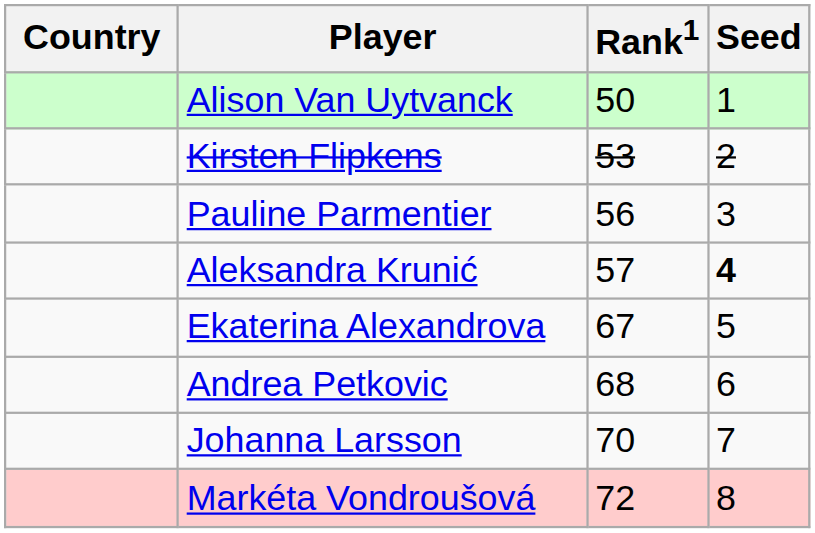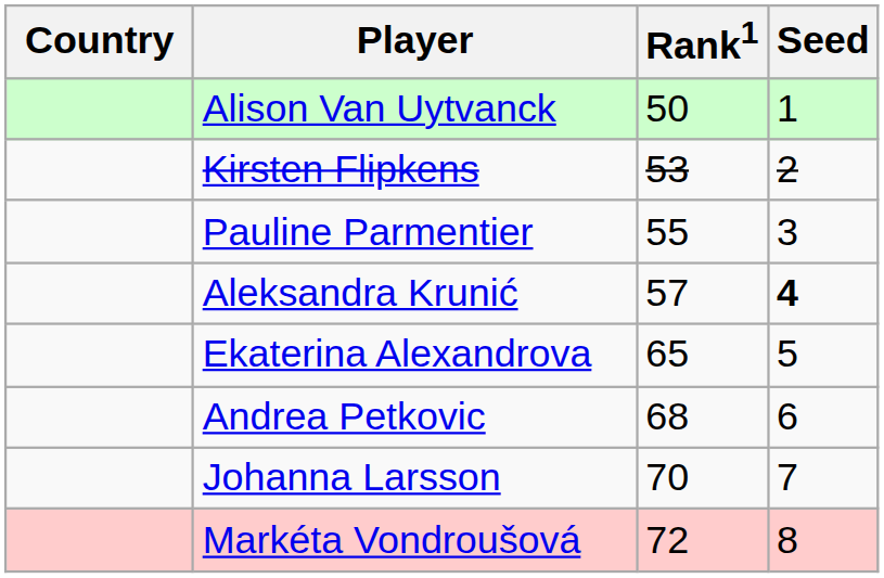Pauline Parmentier | Rank1: 56 -> 55
Ekaterina Alexandrova | Rank1: 67 -> 65
